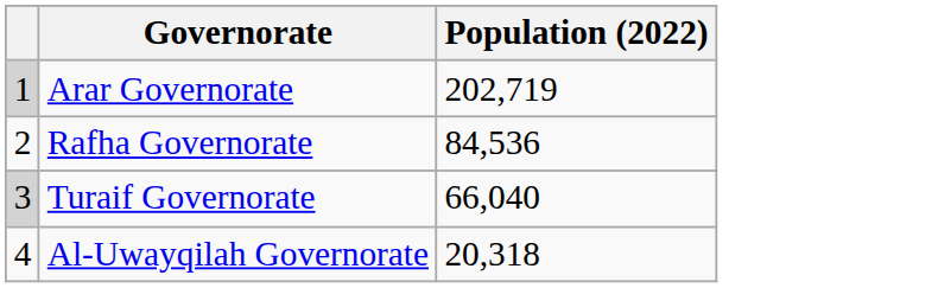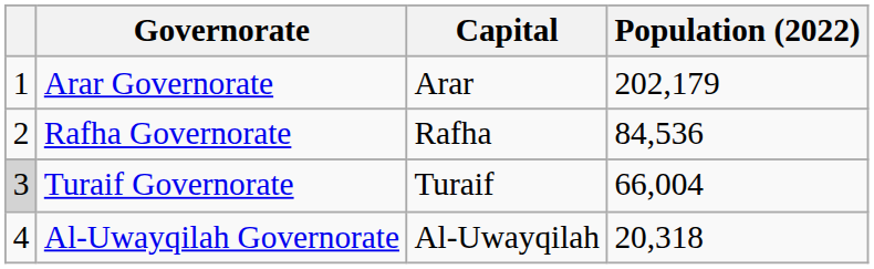+ column: Capital | Arar | Rafha | Turaif | Al-Uwayqilah
Arar Governorate | column 1: lightgrey background -> no background
Arar Governorate | Population (2022): 202,719 -> 202,179
Turaif Governorate | Population (2022): 66,040 -> 66,004
